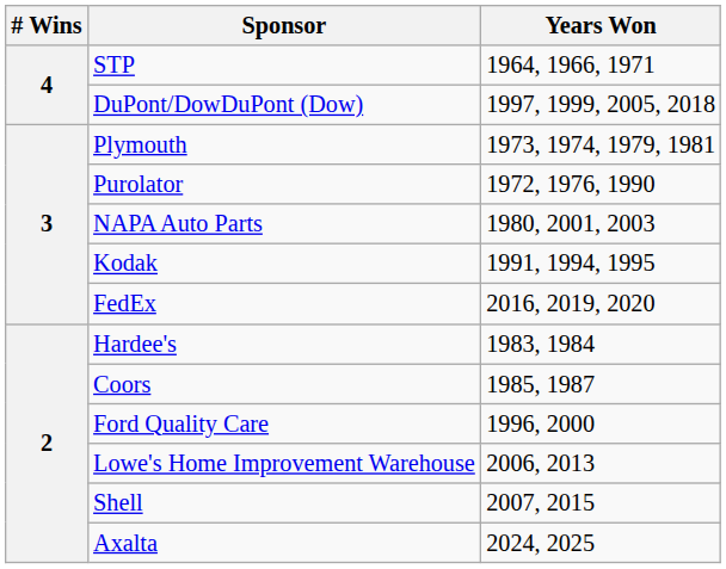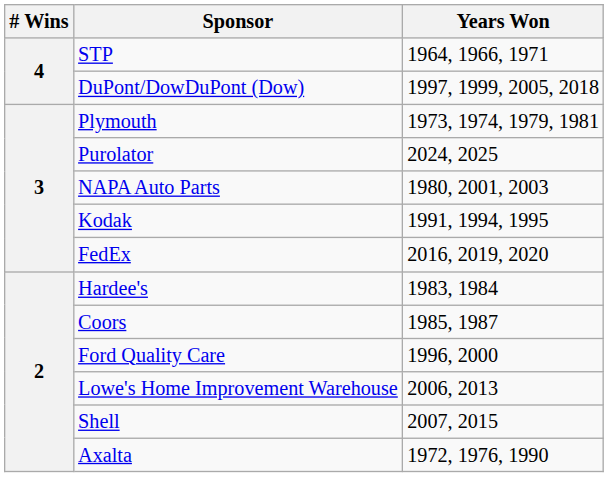Purolator | Years Won: 1972, 1976, 1990 -> 2024, 2025
Axalta | Years Won: 2024, 2025 -> 1972, 1976, 1990
